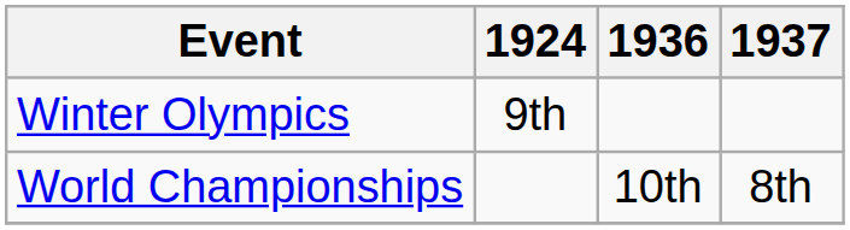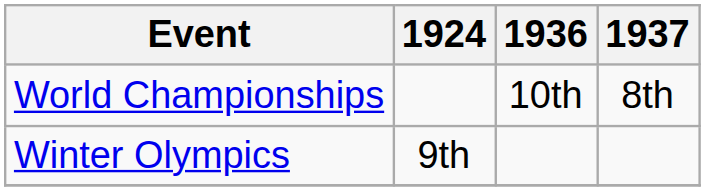rows swapped: Winter Olympics <-> World Championships
